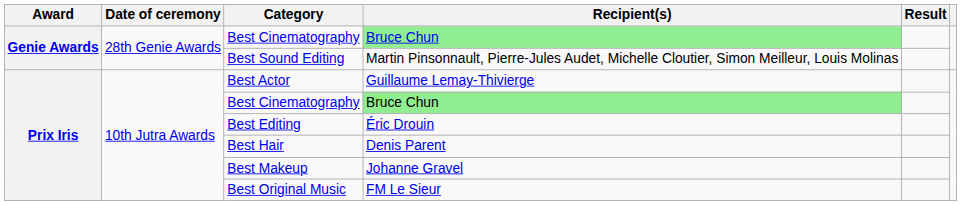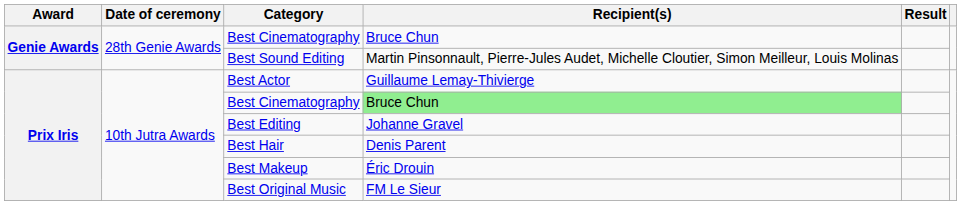Genie Awards / Best Cinematography | Recipient(s): lightgreen background -> no background
Best Editing | Recipient(s): Éric Drouin -> Johanne Gravel
Best Makeup | Recipient(s): Johanne Gravel -> Éric Drouin
